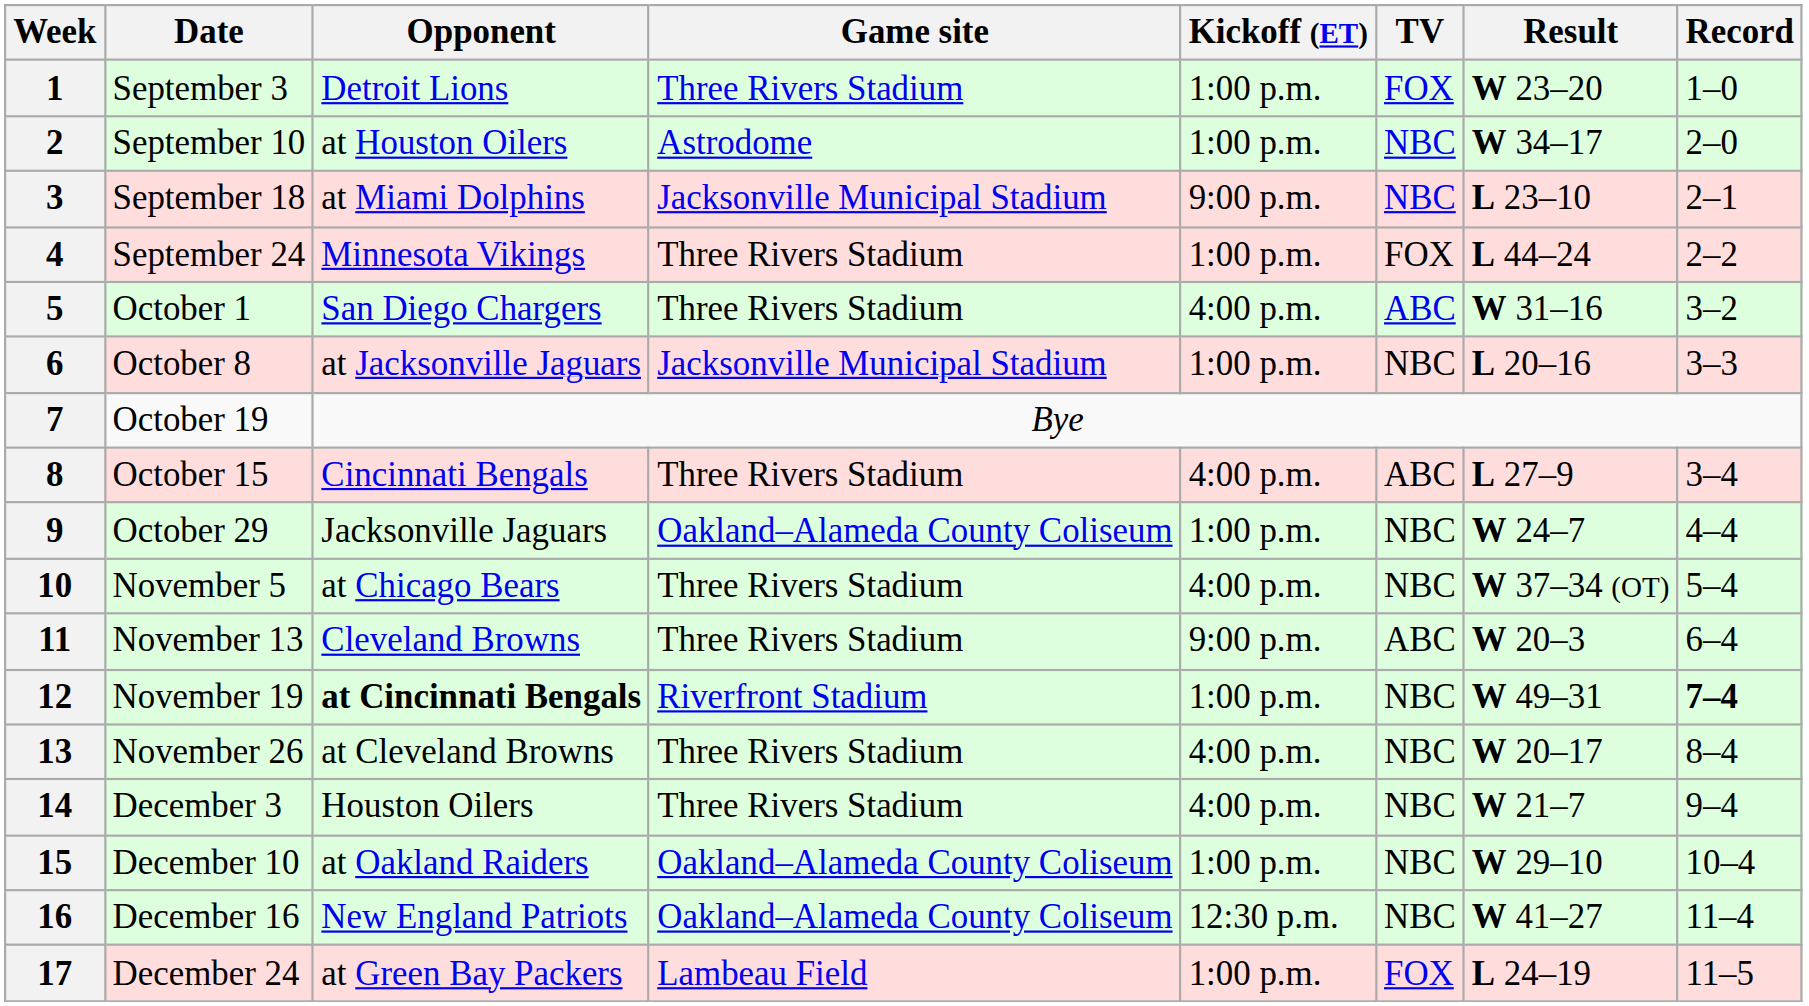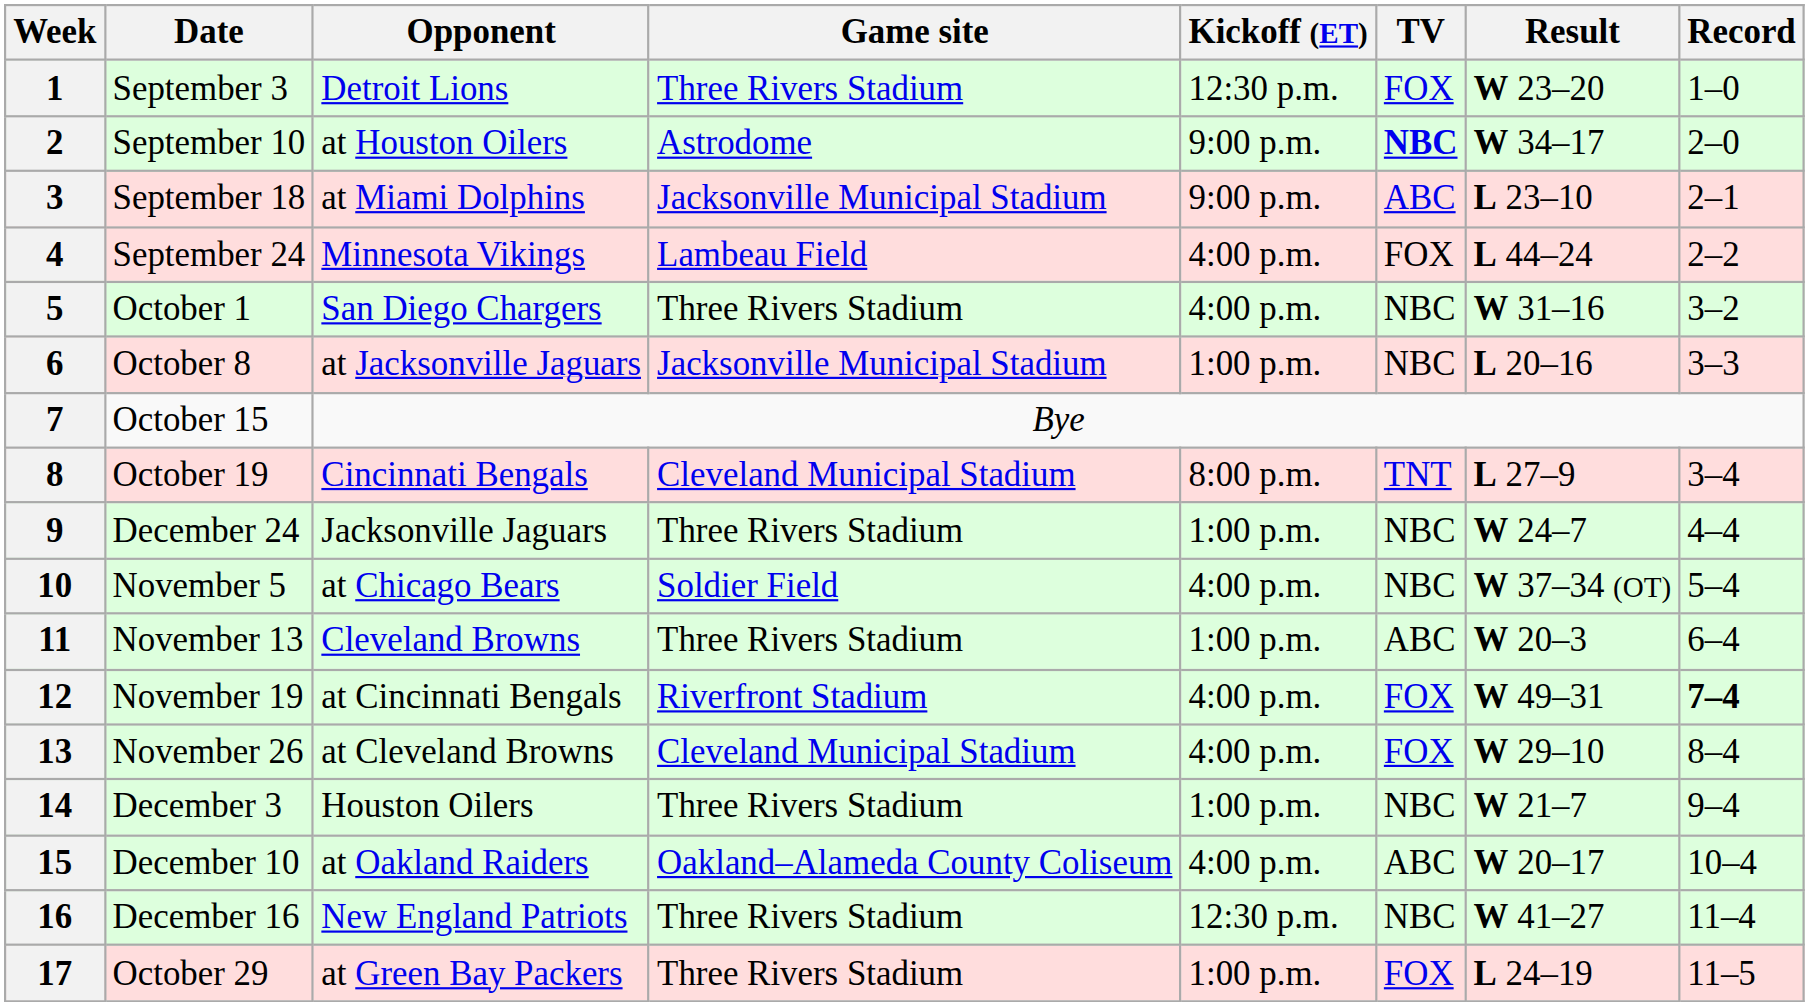1 | Kickoff (ET): 1:00 p.m. -> 12:30 p.m.
2 | Kickoff (ET): 1:00 p.m. -> 9:00 p.m.
2 | TV: normal -> bold
3 | TV: NBC -> ABC
4 | Game site: Three Rivers Stadium -> Lambeau Field
4 | Kickoff (ET): 1:00 p.m. -> 4:00 p.m.
5 | TV: ABC -> NBC
7 | Date: October 19 -> October 15
8 | Date: October 15 -> October 19
8 | Game site: Three Rivers Stadium -> Cleveland Municipal Stadium
8 | Kickoff (ET): 4:00 p.m. -> 8:00 p.m.
8 | TV: ABC -> TNT
9 | Date: October 29 -> December 24
9 | Game site: Oakland–Alameda County Coliseum -> Three Rivers Stadium
10 | Game site: Three Rivers Stadium -> Soldier Field
11 | Kickoff (ET): 9:00 p.m. -> 1:00 p.m.
12 | Opponent: bold -> normal
12 | Kickoff (ET): 1:00 p.m. -> 4:00 p.m.
12 | TV: NBC -> FOX
13 | Game site: Three Rivers Stadium -> Cleveland Municipal Stadium
13 | TV: NBC -> FOX
13 | Result: W 20–17 -> W 29–10
14 | Kickoff (ET): 4:00 p.m. -> 1:00 p.m.
15 | Kickoff (ET): 1:00 p.m. -> 4:00 p.m.
15 | TV: NBC -> ABC
15 | Result: W 29–10 -> W 20–17
16 | Game site: Oakland–Alameda County Coliseum -> Three Rivers Stadium
17 | Date: December 24 -> October 29
17 | Game site: Lambeau Field -> Three Rivers Stadium
